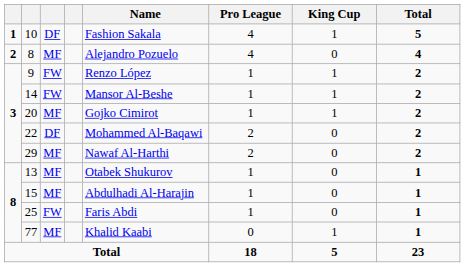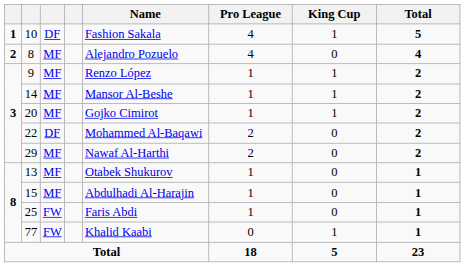9 | column 3: FW -> MF
14 | column 3: FW -> MF
77 | column 3: MF -> FW
